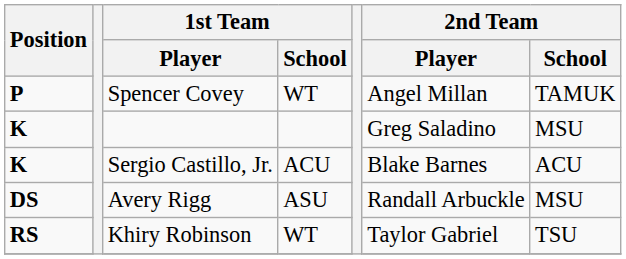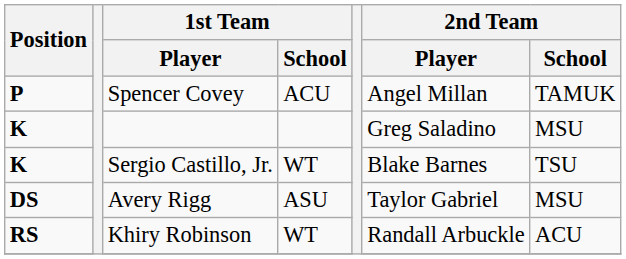Spencer Covey | 1st Team / School: WT -> ACU
Sergio Castillo, Jr. | 1st Team / School: ACU -> WT
Sergio Castillo, Jr. | 2nd Team / School: ACU -> TSU
Avery Rigg | 2nd Team / Player: Randall Arbuckle -> Taylor Gabriel
Khiry Robinson | 2nd Team / Player: Taylor Gabriel -> Randall Arbuckle
Khiry Robinson | 2nd Team / School: TSU -> ACU
